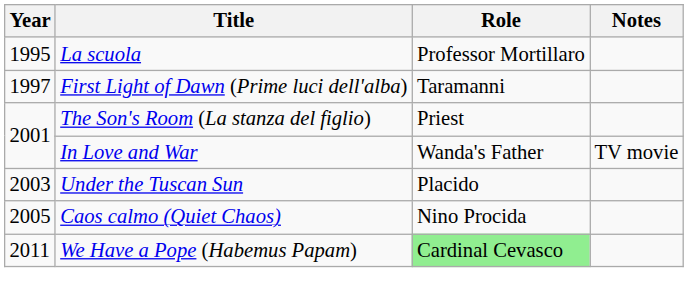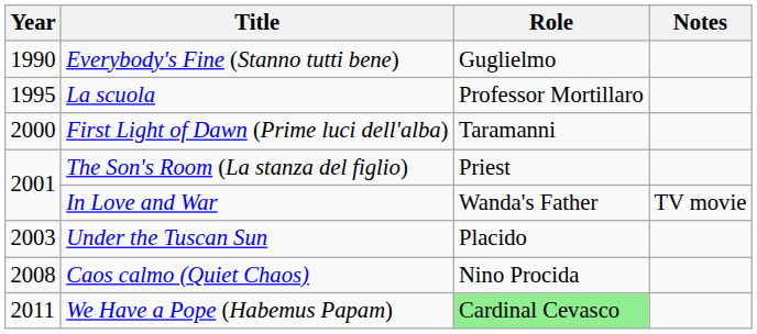+ row: 1990 | Everybody's Fine (Stanno tutti bene) | Guglielmo
First Light of Dawn (Prime luci dell'alba) | Year: 1997 -> 2000
Caos calmo (Quiet Chaos) | Year: 2005 -> 2008
